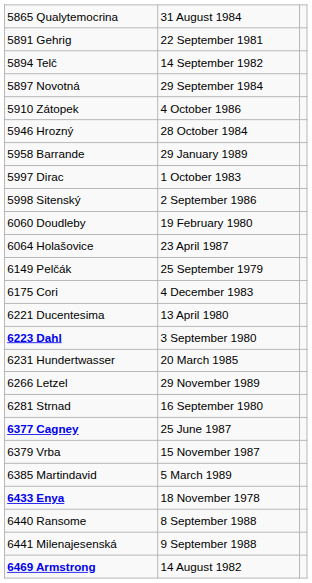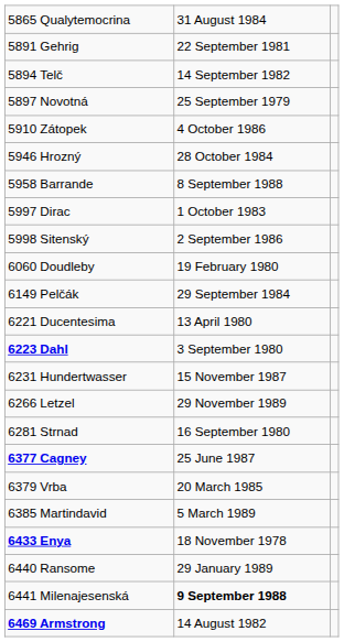5897 Novotná | column 2: 29 September 1984 -> 25 September 1979
5958 Barrande | column 2: 29 January 1989 -> 8 September 1988
- row: 6064 Holašovice | 23 April 1987
6149 Pelčák | column 2: 25 September 1979 -> 29 September 1984
- row: 6175 Cori | 4 December 1983
6231 Hundertwasser | column 2: 20 March 1985 -> 15 November 1987
6379 Vrba | column 2: 15 November 1987 -> 20 March 1985
6440 Ransome | column 2: 8 September 1988 -> 29 January 1989
6441 Milenajesenská | column 2: normal -> bold
